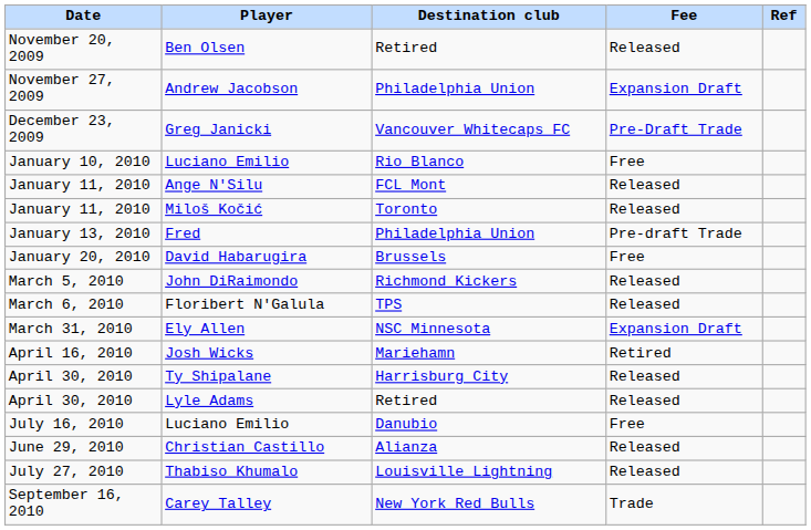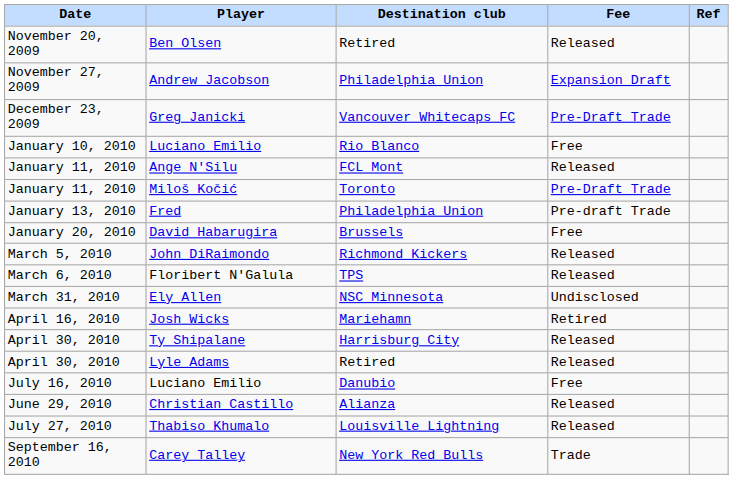Miloš Kočić | Fee: Released -> Pre-Draft Trade
Ely Allen | Fee: Expansion Draft -> Undisclosed
